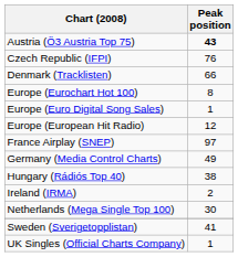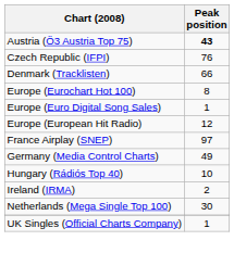Hungary (Rádiós Top 40) | Peak position: 38 -> 10
- row: Sweden (Sverigetopplistan) | 41
